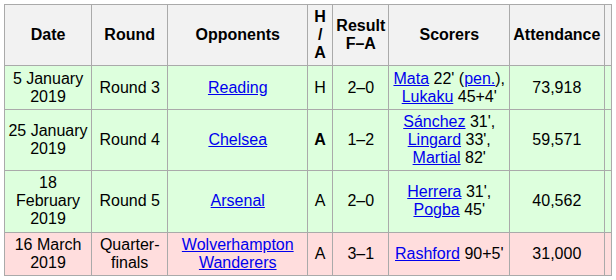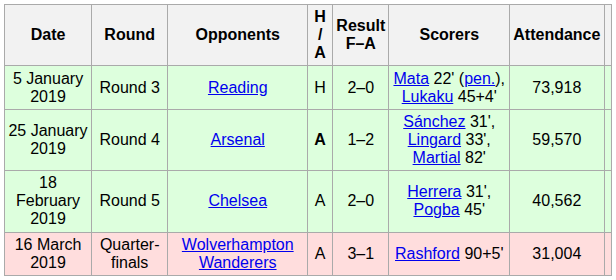25 January 2019 | Opponents: Chelsea -> Arsenal
25 January 2019 | Attendance: 59,571 -> 59,570
18 February 2019 | Opponents: Arsenal -> Chelsea
16 March 2019 | Attendance: 31,000 -> 31,004
